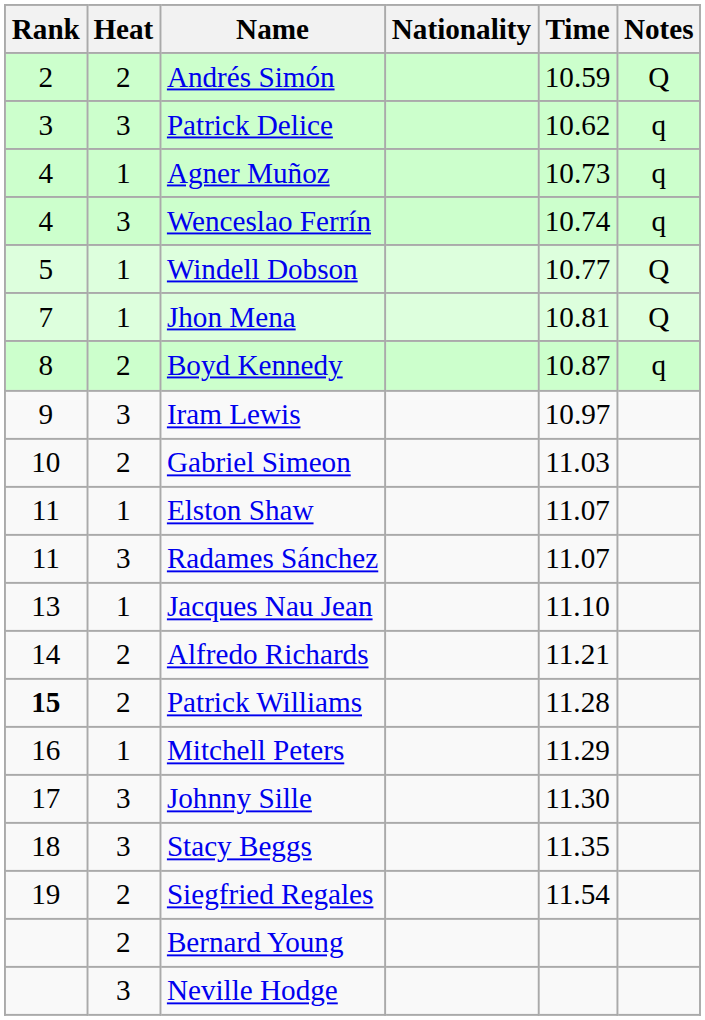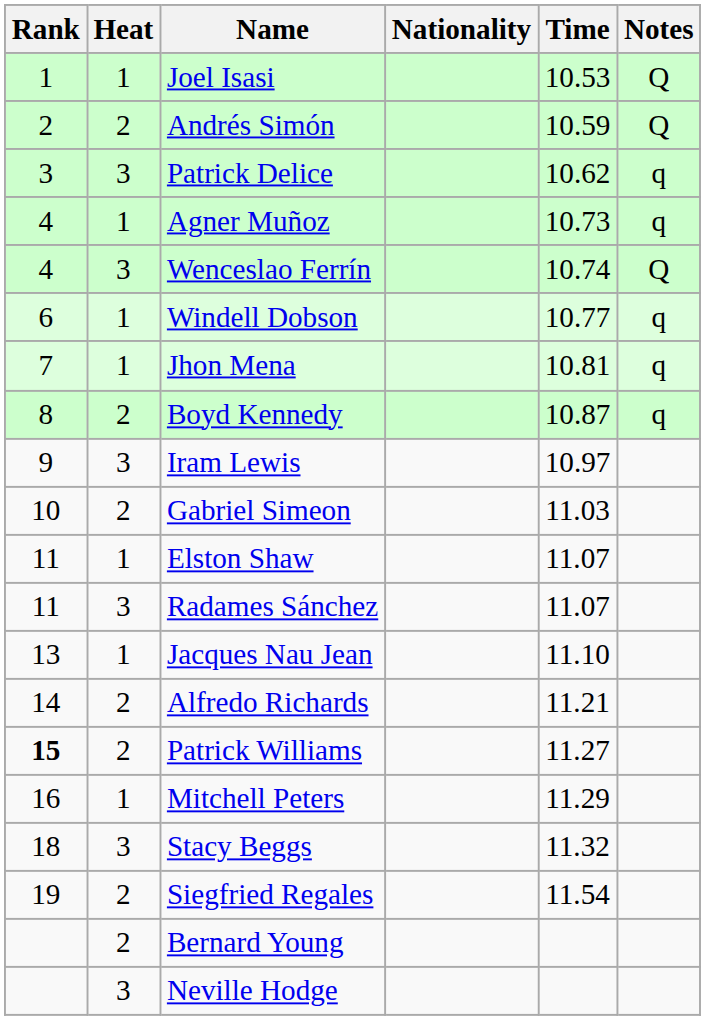+ row: 1 | 1 | Joel Isasi | 10.53 | Q
Wenceslao Ferrín | Notes: q -> Q
Windell Dobson | Rank: 5 -> 6
Windell Dobson | Notes: Q -> q
Jhon Mena | Notes: Q -> q
Patrick Williams | Time: 11.28 -> 11.27
- row: 17 | 3 | Johnny Sille | 11.30
Stacy Beggs | Time: 11.35 -> 11.32
